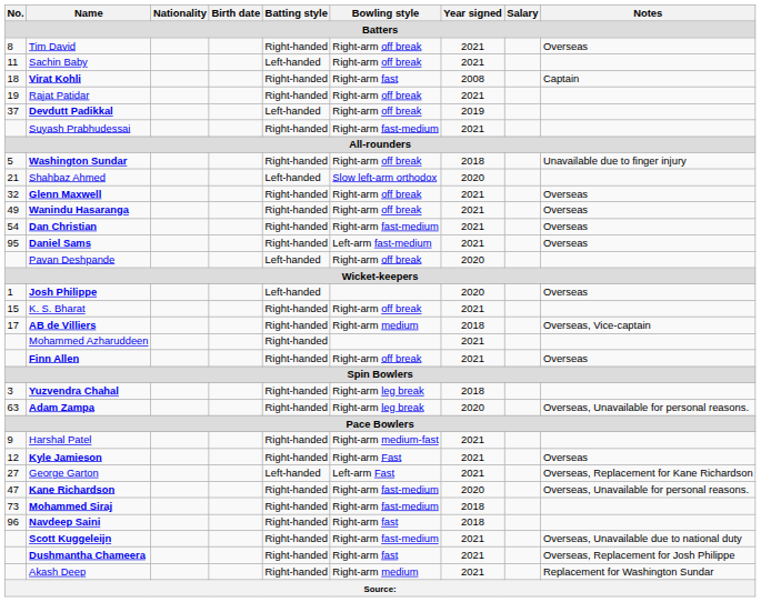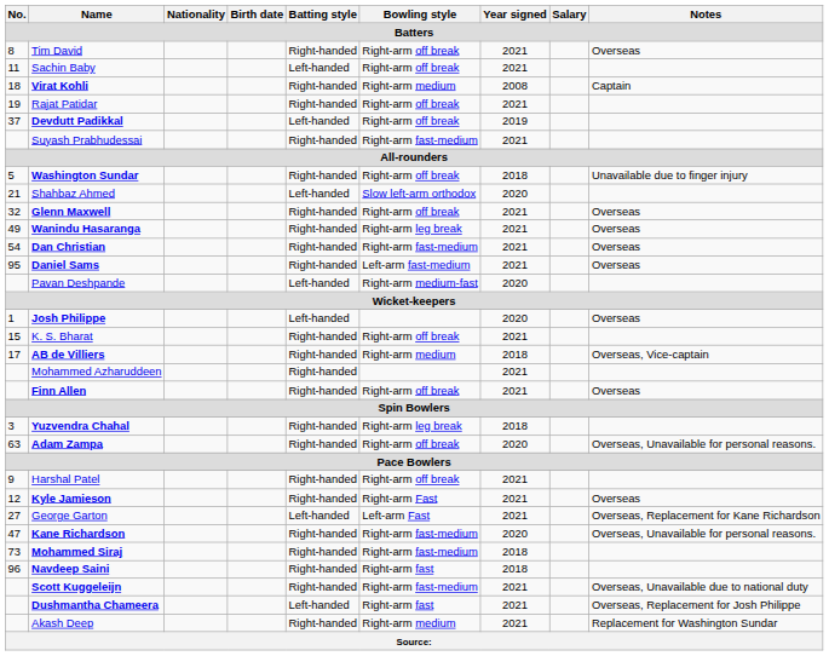Virat Kohli | Bowling style: Right-arm fast -> Right-arm medium
Wanindu Hasaranga | Bowling style: Right-arm off break -> Right-arm leg break
Pavan Deshpande | Bowling style: Right-arm off break -> Right-arm medium-fast
Adam Zampa | Bowling style: Right-arm leg break -> Right-arm off break
Harshal Patel | Bowling style: Right-arm medium-fast -> Right-arm off break
Dushmantha Chameera | Batting style: Right-handed -> Left-handed
